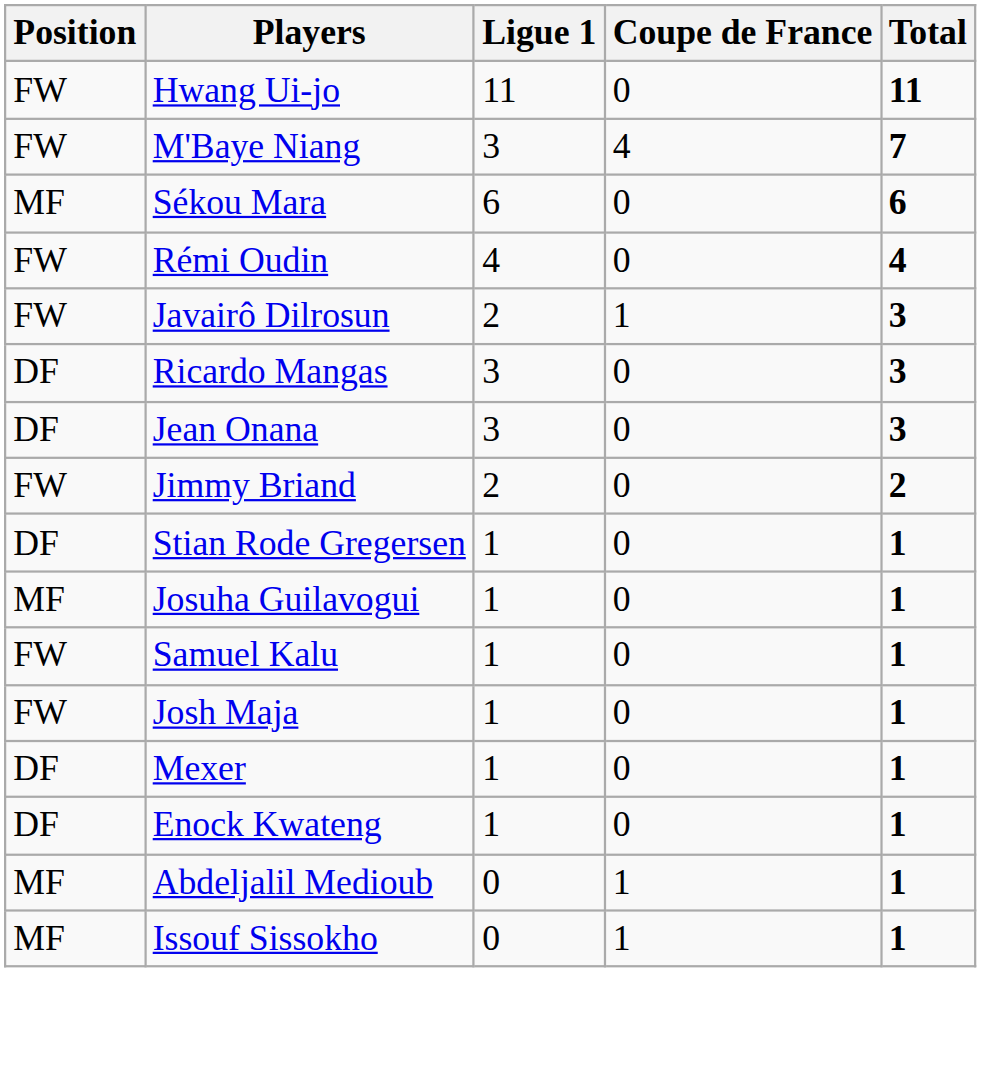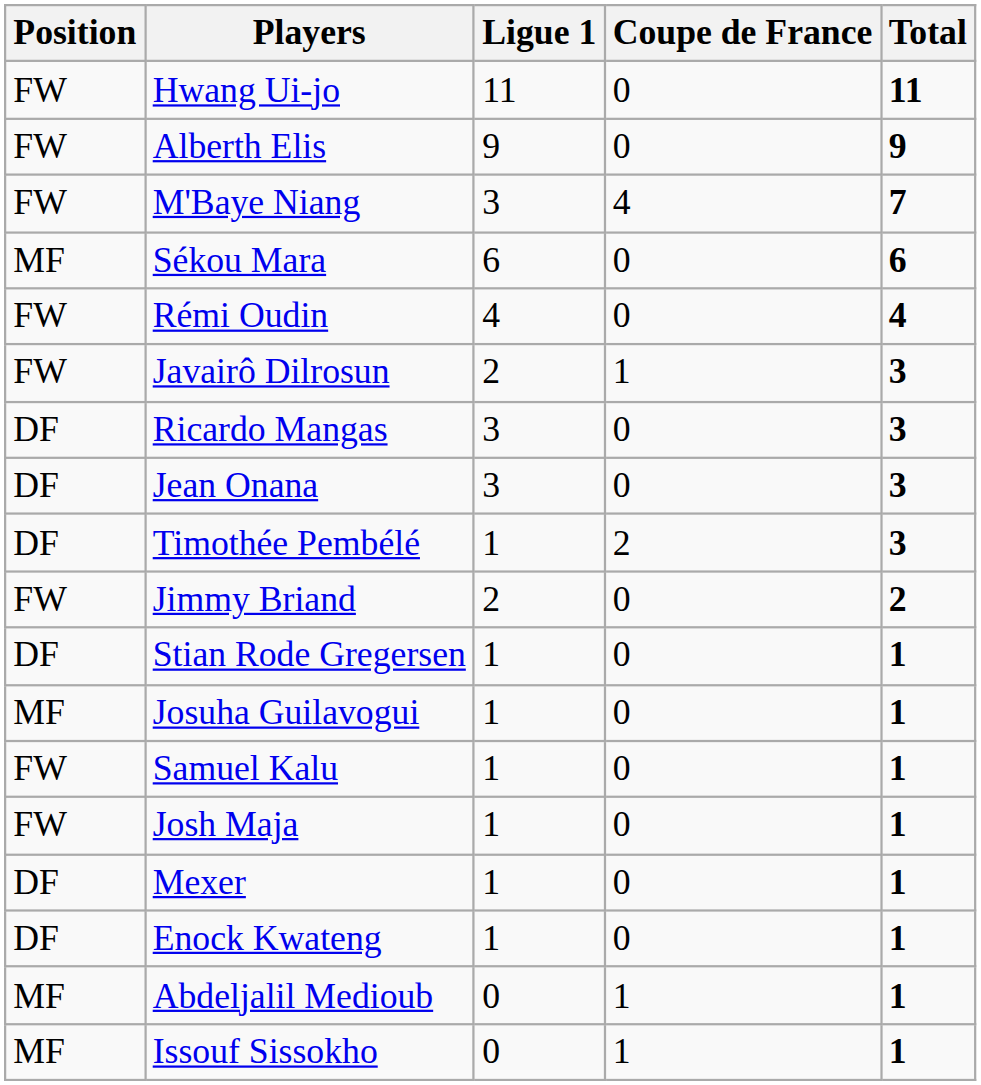+ row: FW | Alberth Elis | 9 | 0 | 9
+ row: DF | Timothée Pembélé | 1 | 2 | 3
